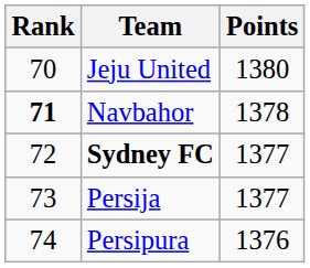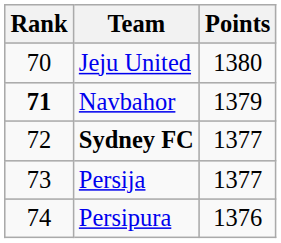Navbahor | Points: 1378 -> 1379
